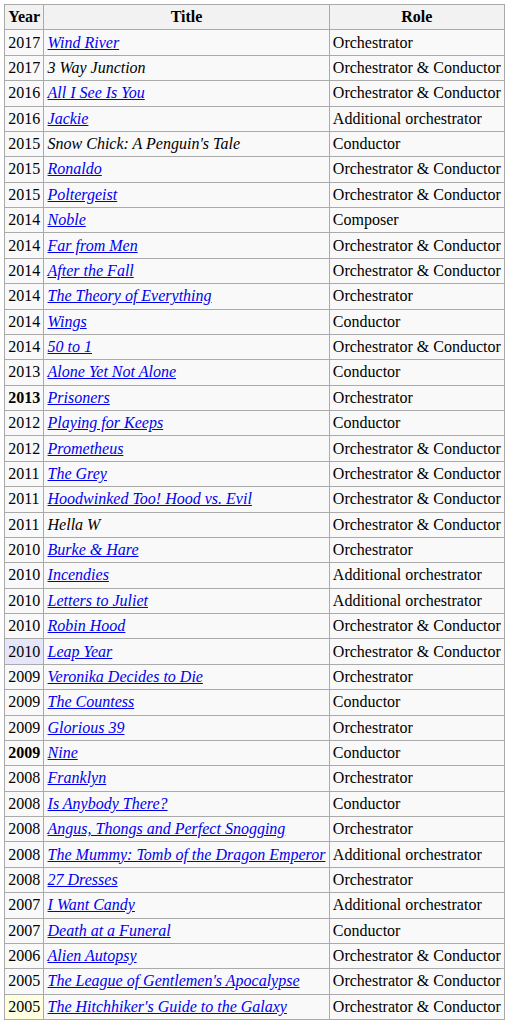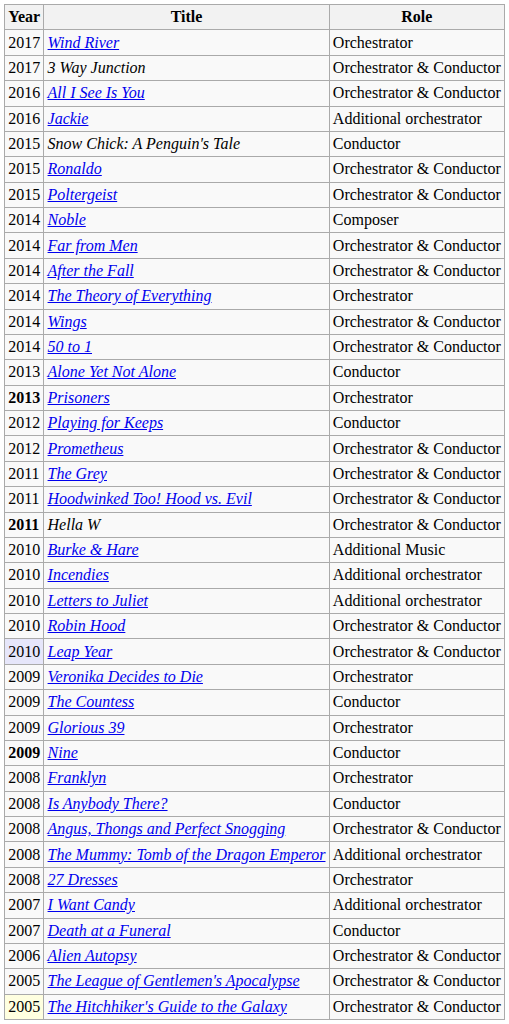Wings | Role: Conductor -> Orchestrator & Conductor
Hella W | Year: normal -> bold
Burke & Hare | Role: Orchestrator -> Additional Music
Angus, Thongs and Perfect Snogging | Role: Orchestrator -> Orchestrator & Conductor
